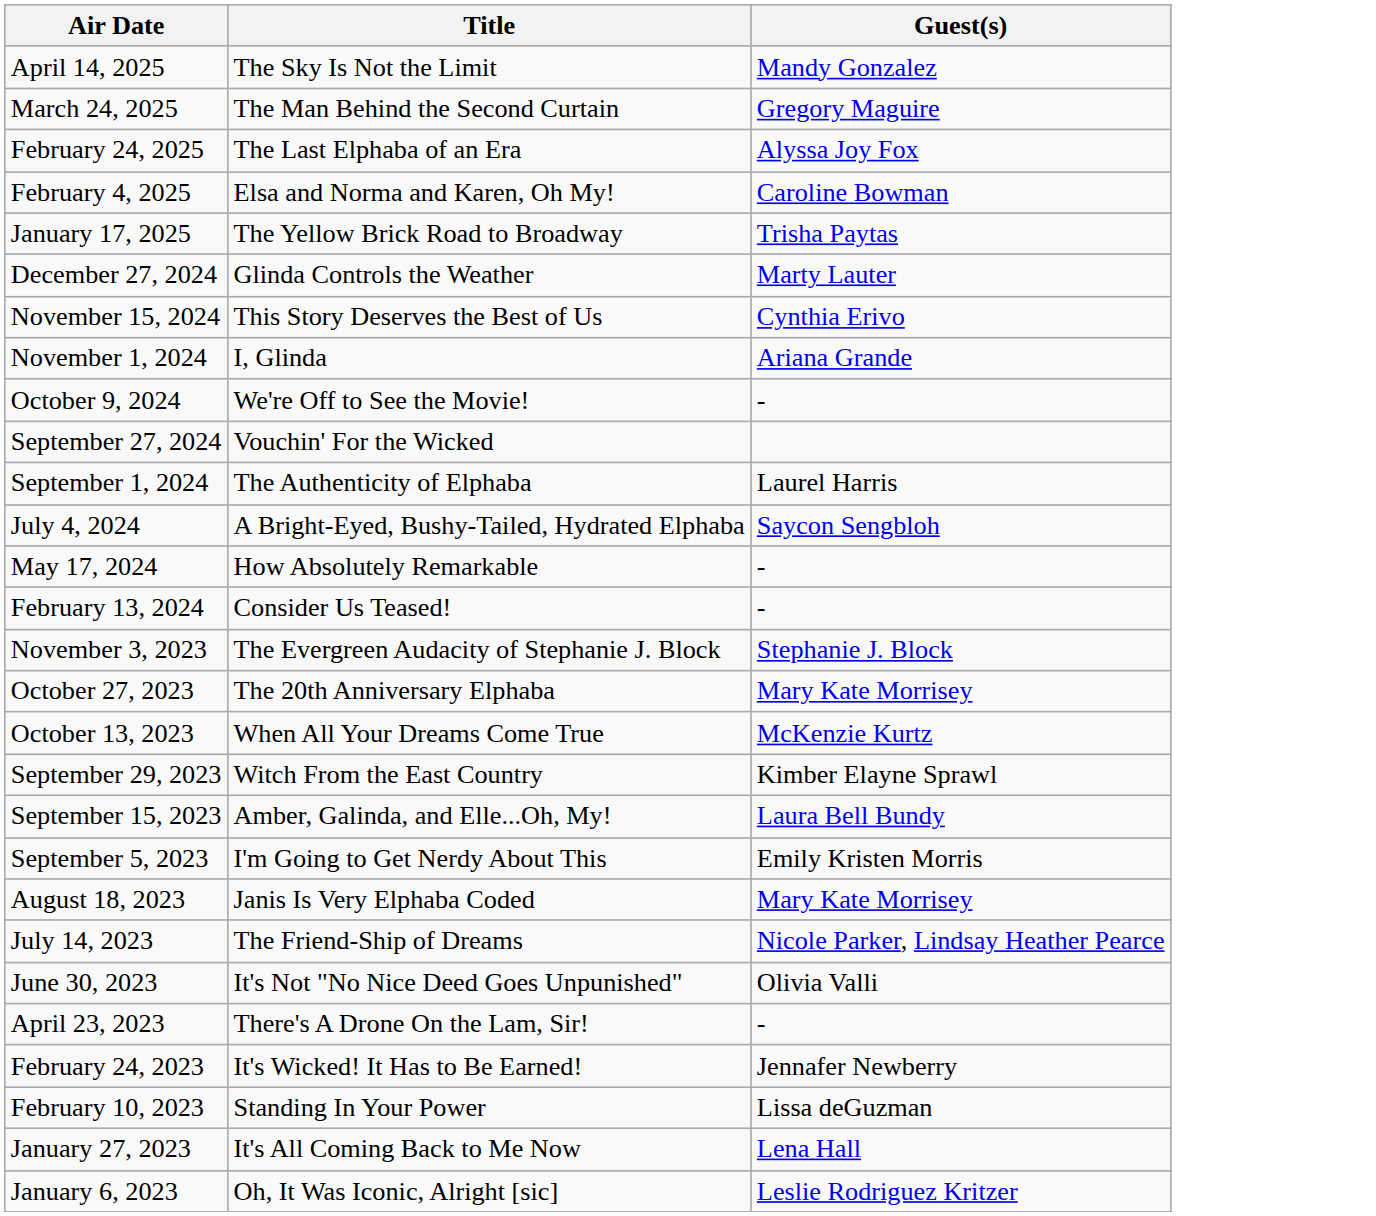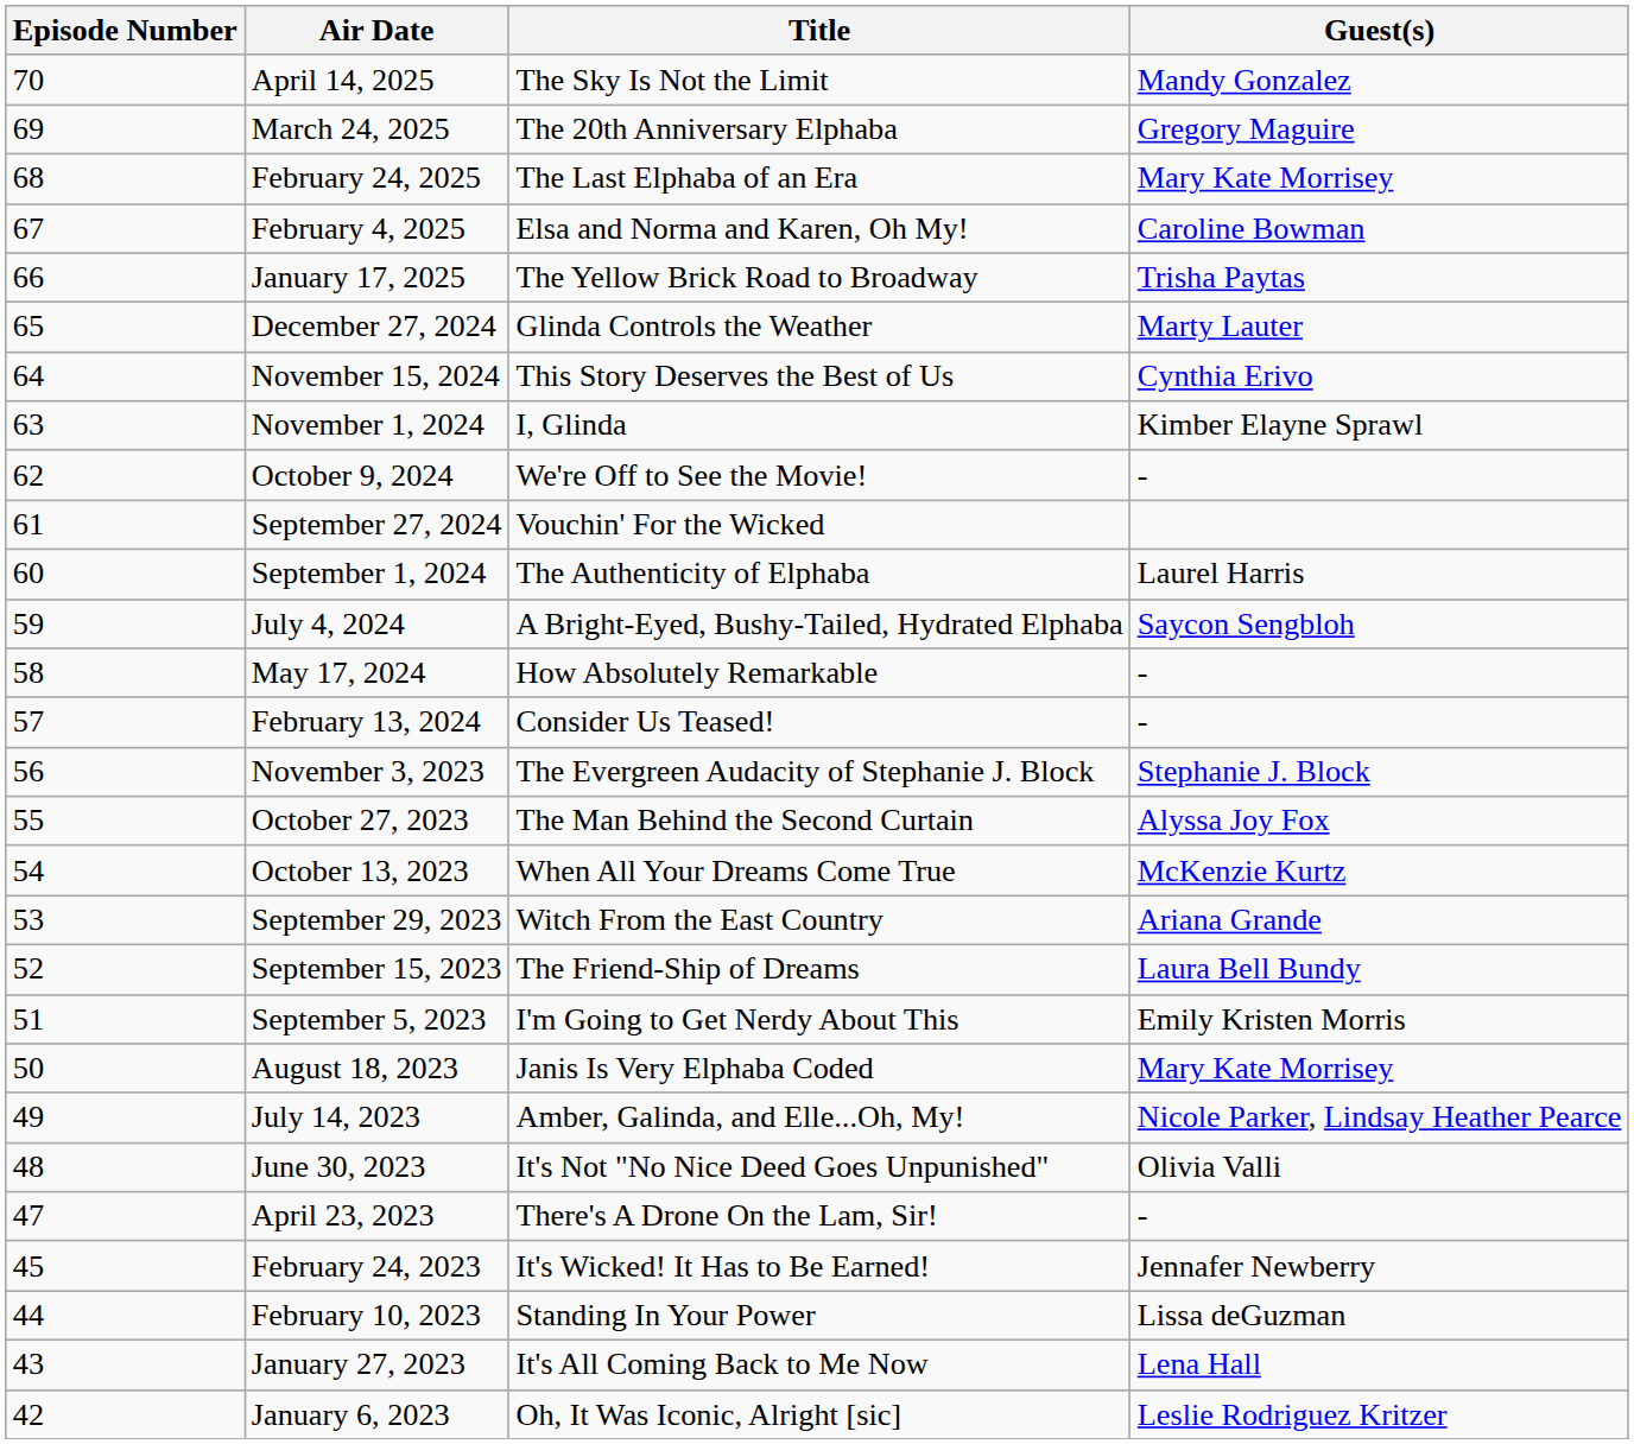+ column: Episode Number | 70 | 69 | 68 | 67 | 66 | 65 | 64 | 63 | 62 | 61 | 60 | 59 | 58 | 57 | 56 | 55 | 54 | 53 | 52 | 51 | 50 | 49 | 48 | 47 | 45 | 44 | 43 | 42
March 24, 2025 | Title: The Man Behind the Second Curtain -> The 20th Anniversary Elphaba
February 24, 2025 | Guest(s): Alyssa Joy Fox -> Mary Kate Morrisey
November 1, 2024 | Guest(s): Ariana Grande -> Kimber Elayne Sprawl
October 27, 2023 | Title: The 20th Anniversary Elphaba -> The Man Behind the Second Curtain
October 27, 2023 | Guest(s): Mary Kate Morrisey -> Alyssa Joy Fox
September 29, 2023 | Guest(s): Kimber Elayne Sprawl -> Ariana Grande
September 15, 2023 | Title: Amber, Galinda, and Elle...Oh, My! -> The Friend-Ship of Dreams
July 14, 2023 | Title: The Friend-Ship of Dreams -> Amber, Galinda, and Elle...Oh, My!
